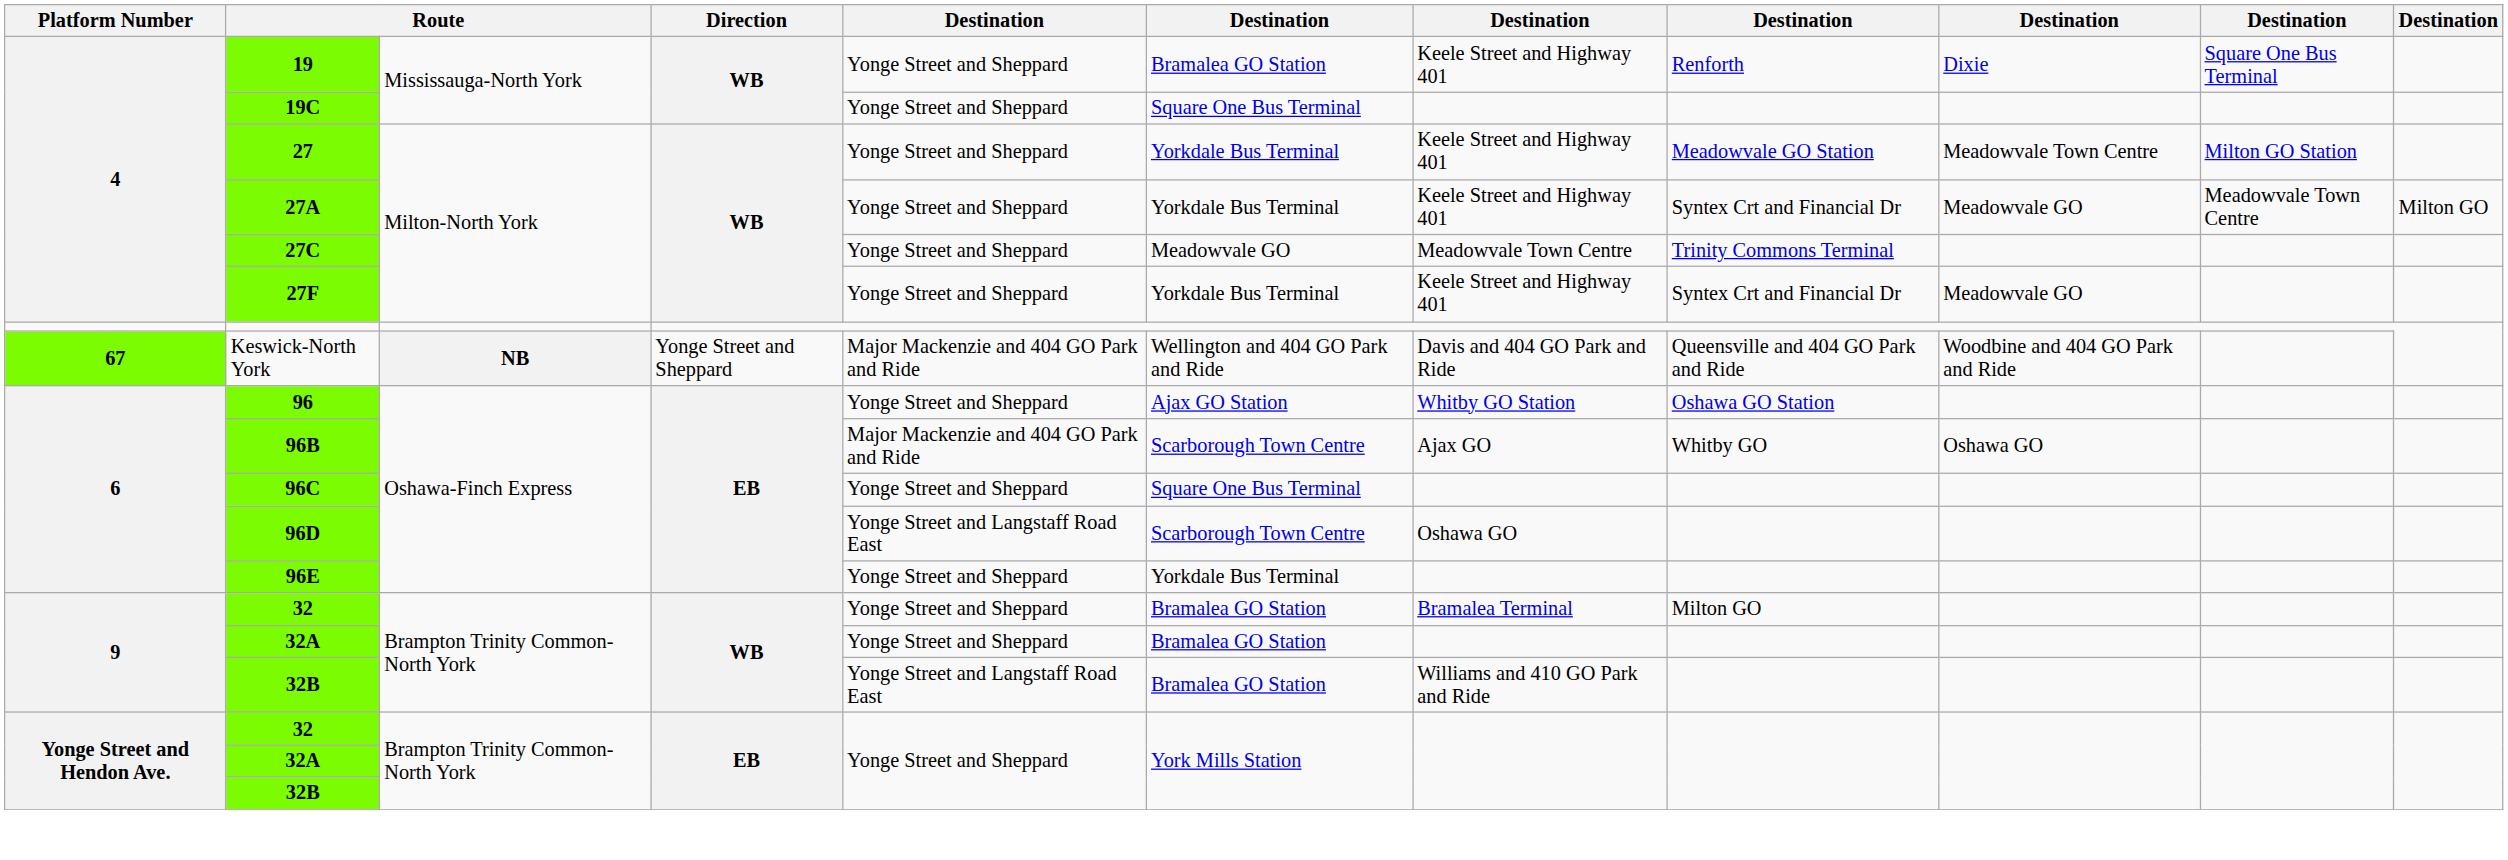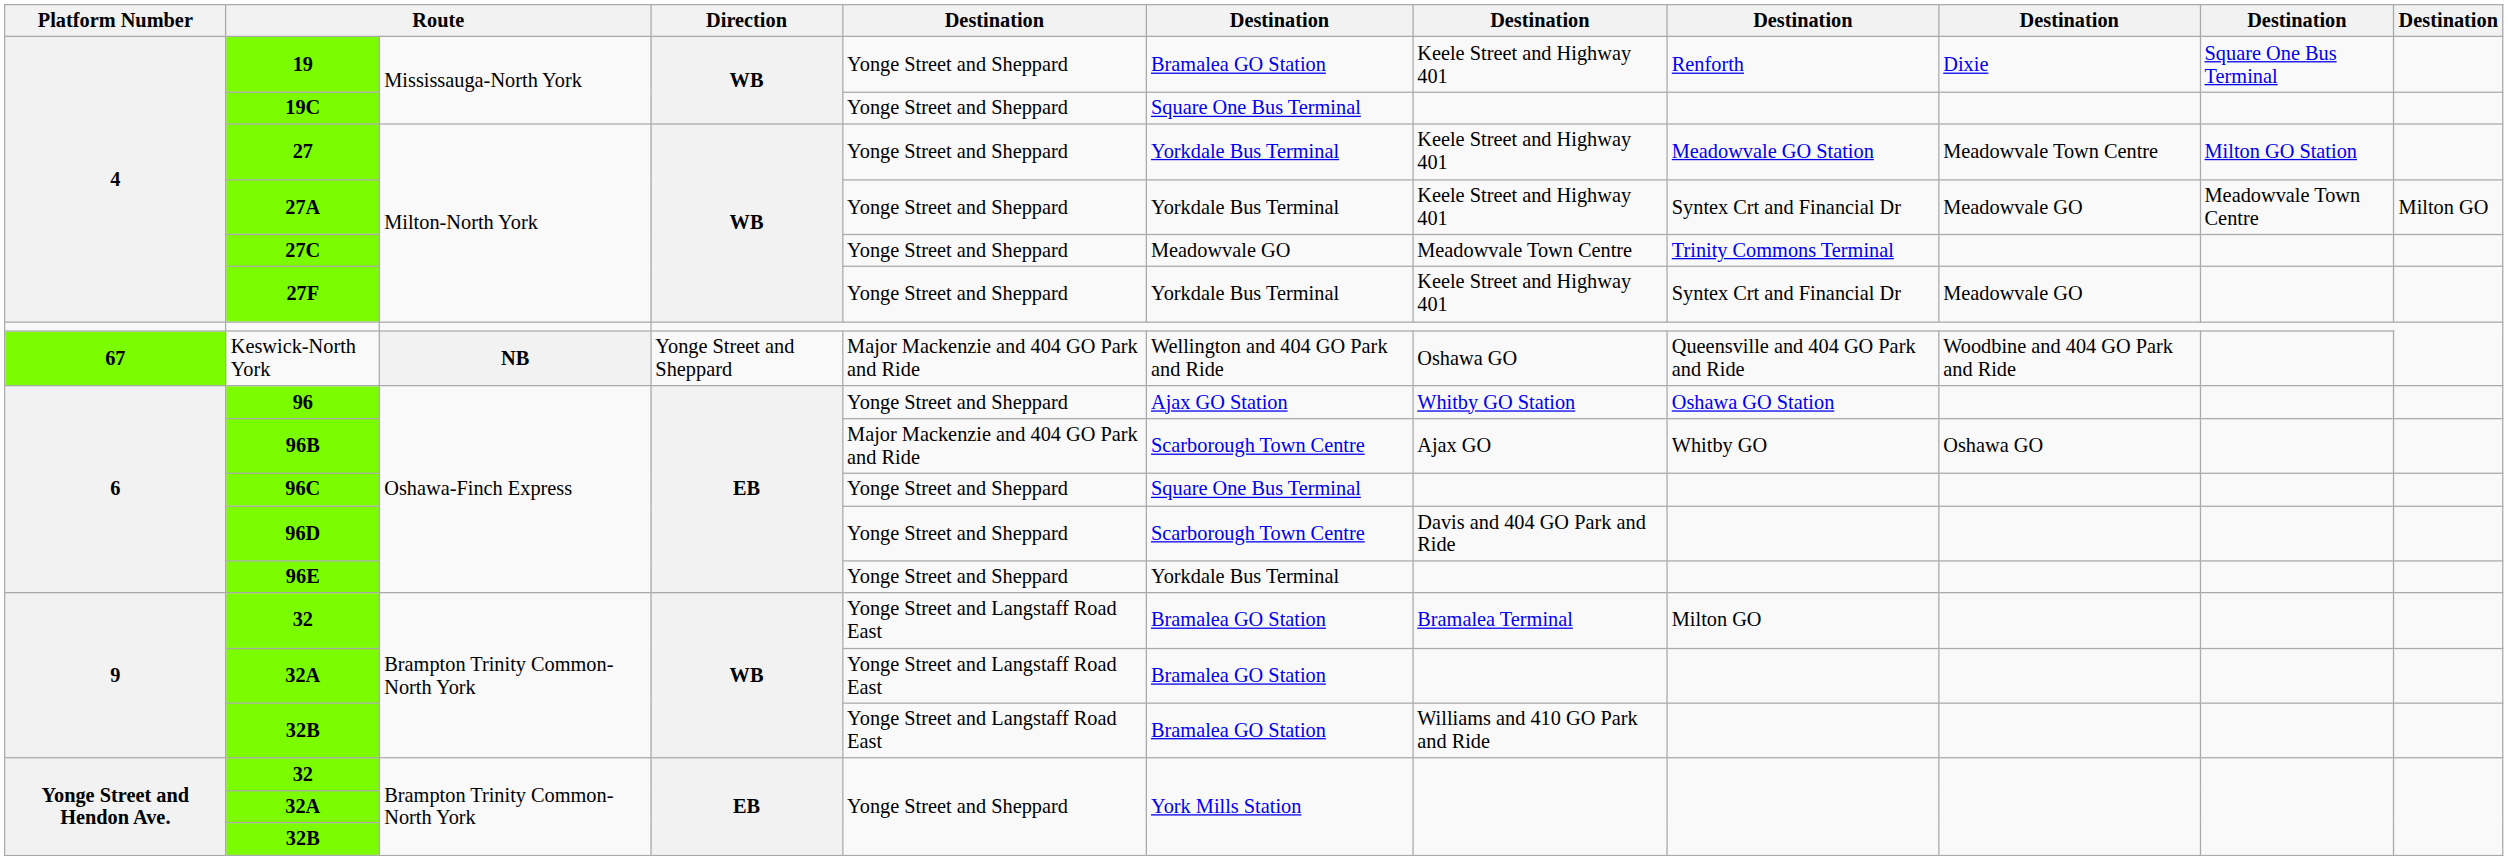Keswick-North York | column 7: Davis and 404 GO Park and Ride -> Oshawa GO
96D | column 5: Yonge Street and Langstaff Road East -> Yonge Street and Sheppard
96D | column 7: Oshawa GO -> Davis and 404 GO Park and Ride
9 / 32 | column 5: Yonge Street and Sheppard -> Yonge Street and Langstaff Road East
9 / 32A | column 5: Yonge Street and Sheppard -> Yonge Street and Langstaff Road East
